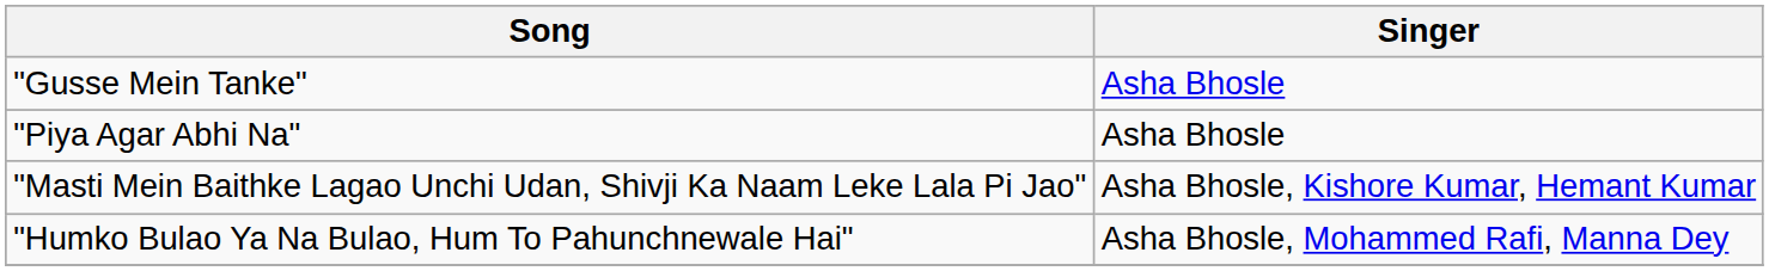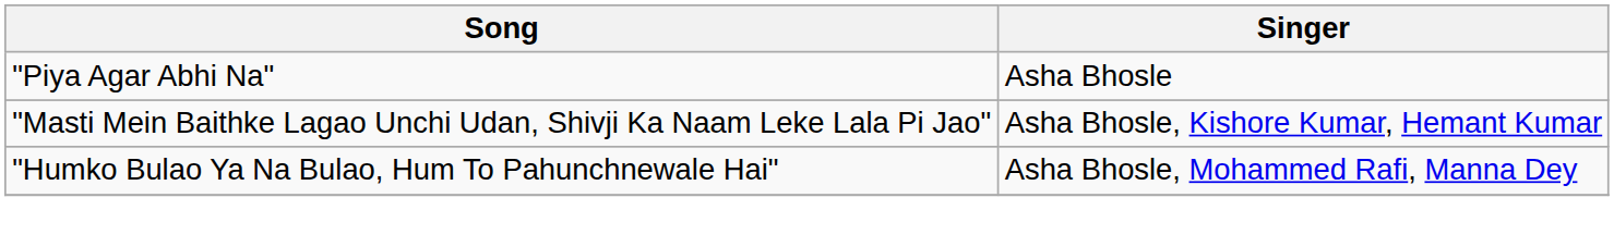- row: "Gusse Mein Tanke" | Asha Bhosle
